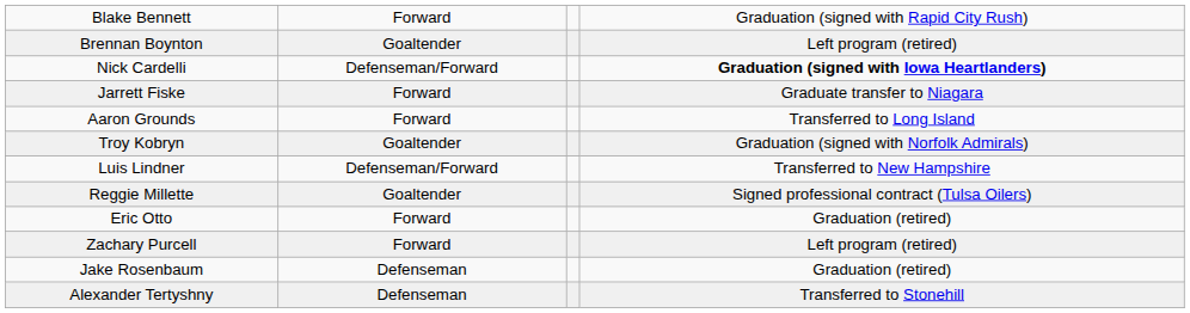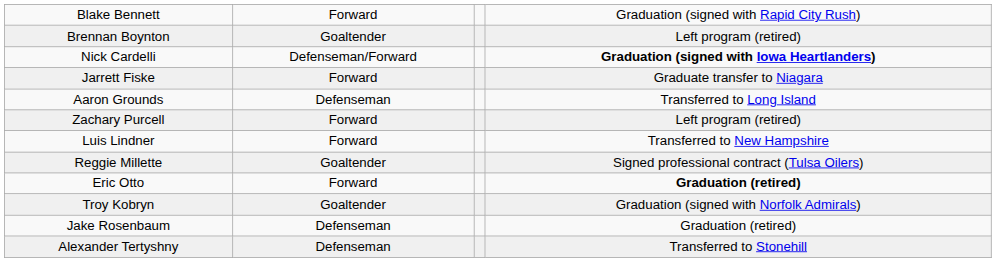Aaron Grounds | column 2: Forward -> Defenseman
rows swapped: Troy Kobryn <-> Zachary Purcell
Luis Lindner | column 2: Defenseman/Forward -> Forward
Eric Otto | column 4: normal -> bold
